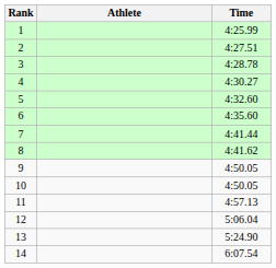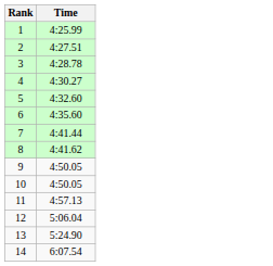- column: Athlete
